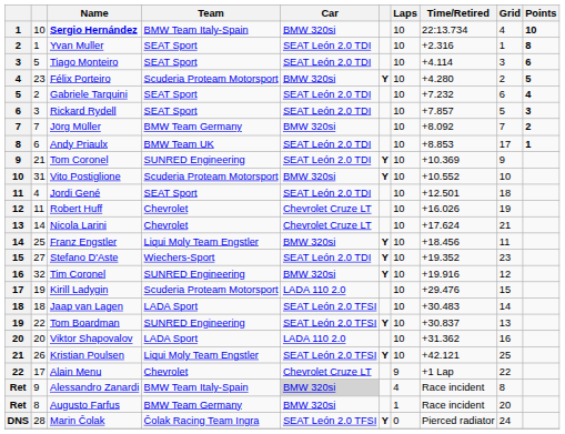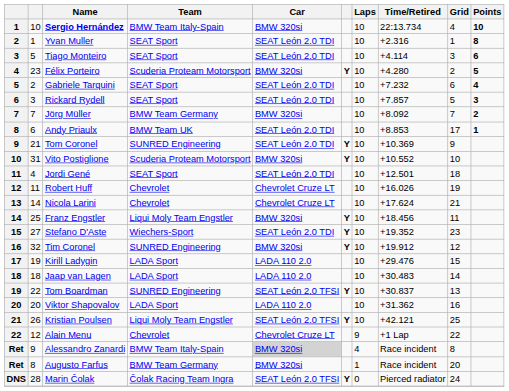Tim Coronel | Time/Retired: +19.916 -> +19.912
Kirill Ladygin | Team: Scuderia Proteam Motorsport -> LADA Sport
Jaap van Lagen | Car: SEAT León 2.0 TFSI -> LADA 110 2.0
Alain Menu | column 2: 17 -> 12
